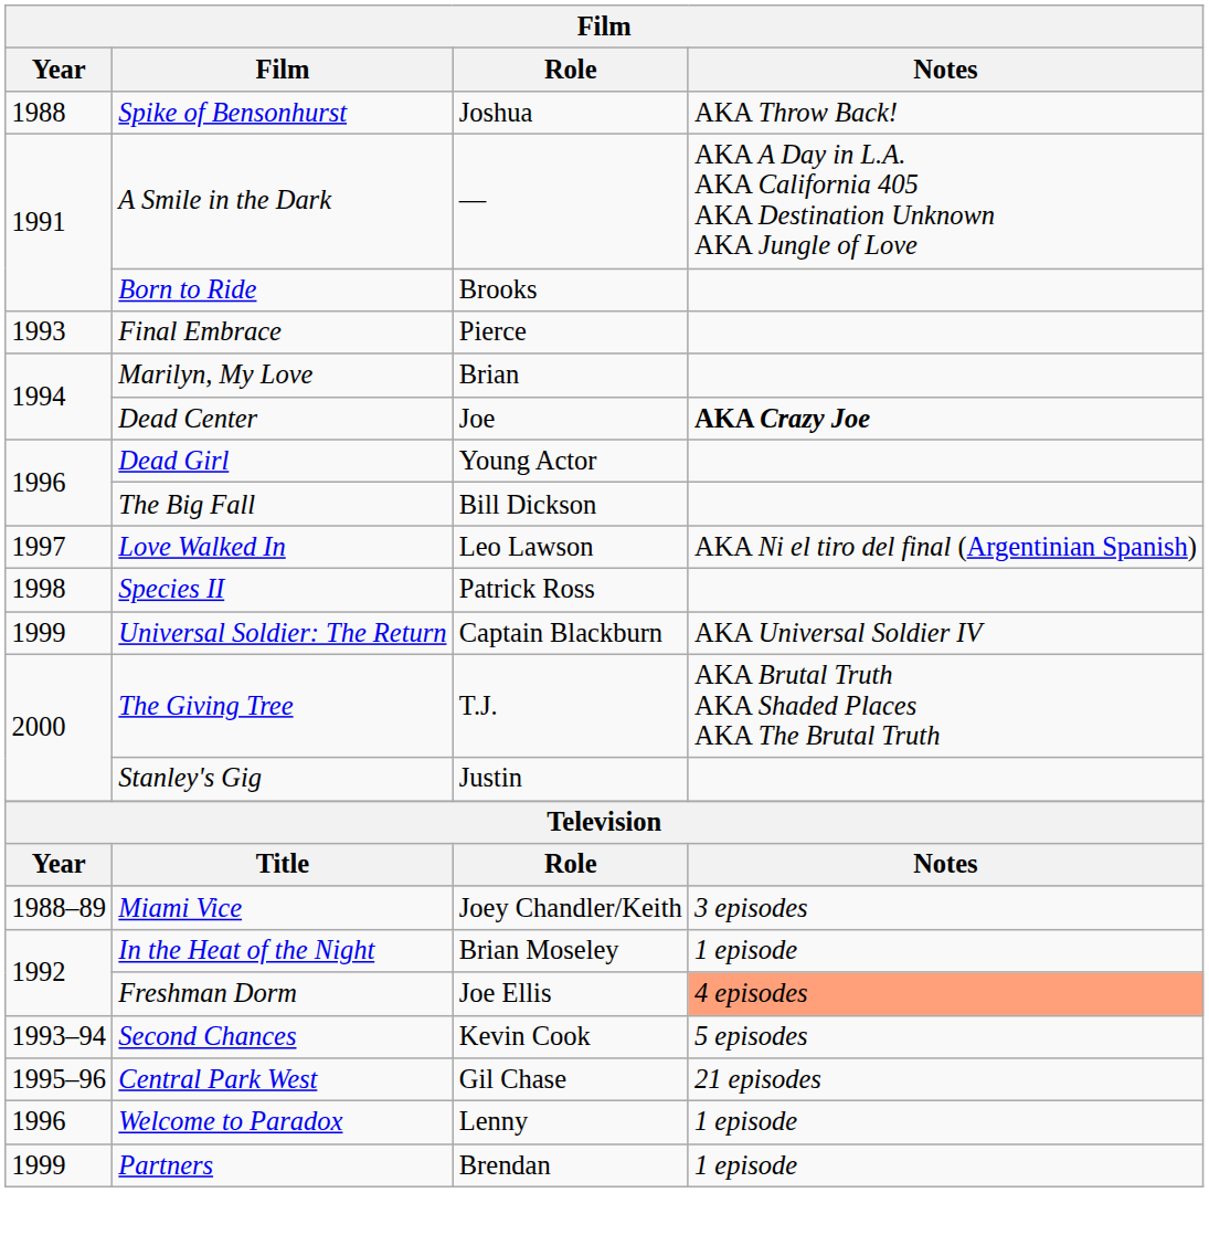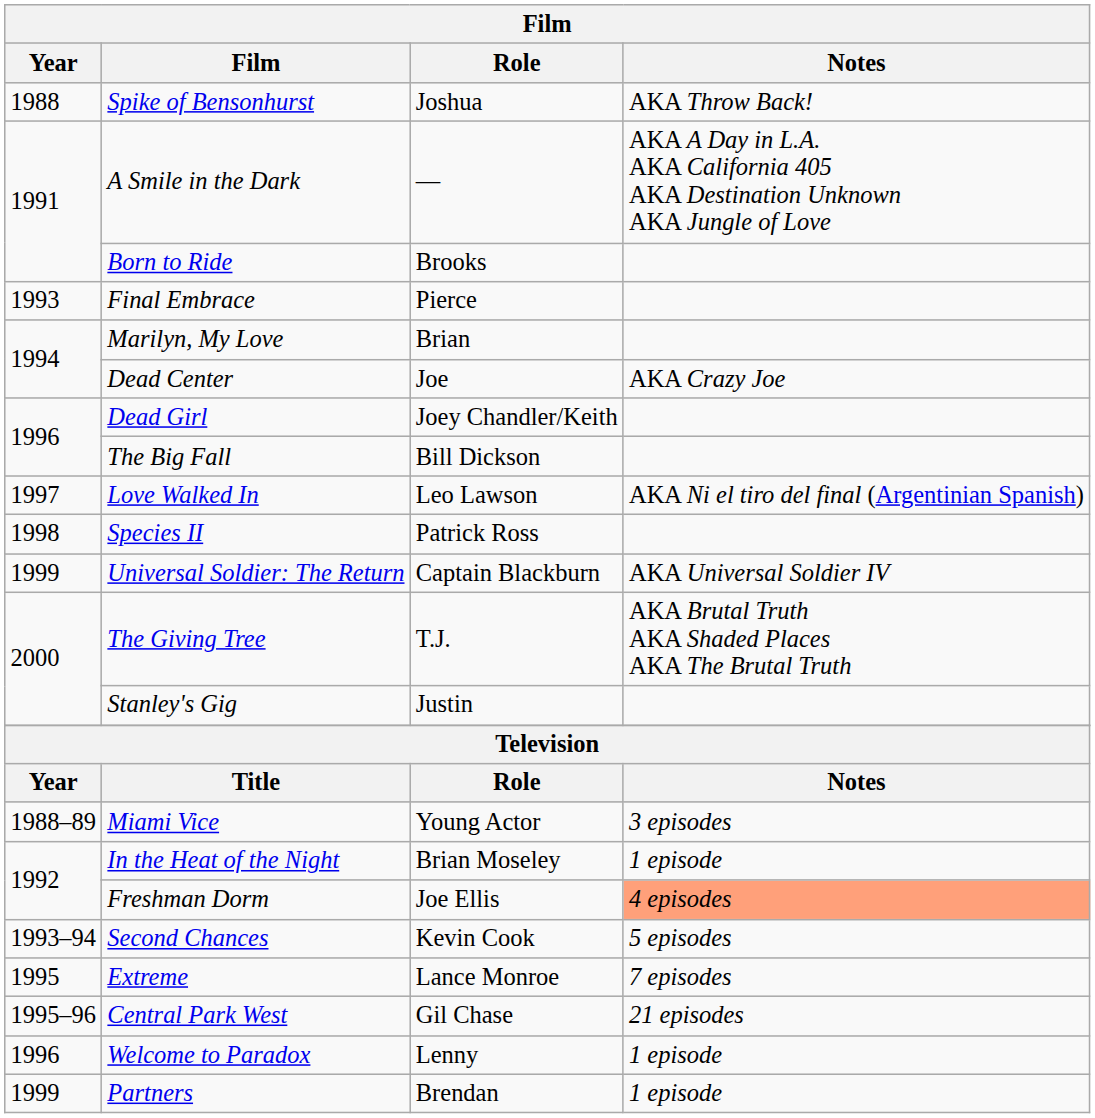Dead Center | Notes: bold -> normal
Dead Girl | Role: Young Actor -> Joey Chandler/Keith
Miami Vice | Role: Joey Chandler/Keith -> Young Actor
+ row: 1995 | Extreme | Lance Monroe | 7 episodes
